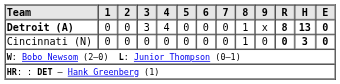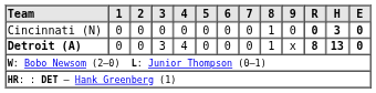rows swapped: Cincinnati (N) <-> Detroit (A)
